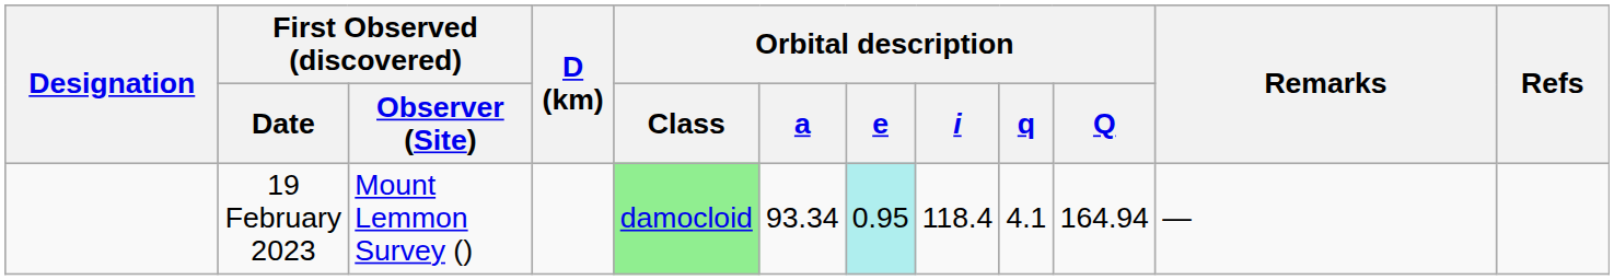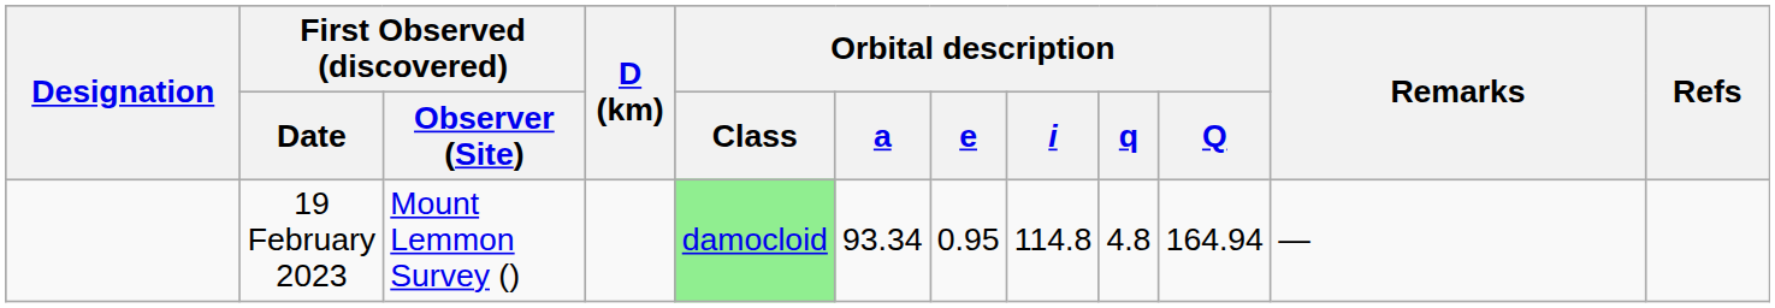19 February 2023 | Orbital description / e: paleturquoise background -> no background
19 February 2023 | Orbital description / i: 118.4 -> 114.8
19 February 2023 | Orbital description / q: 4.1 -> 4.8
